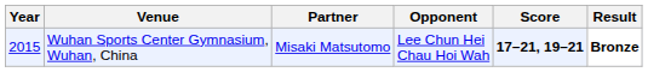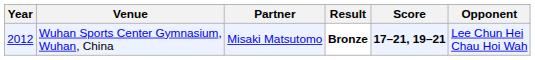columns swapped: Opponent <-> Result
Wuhan Sports Center Gymnasium, Wuhan, China | Year: 2015 -> 2012
